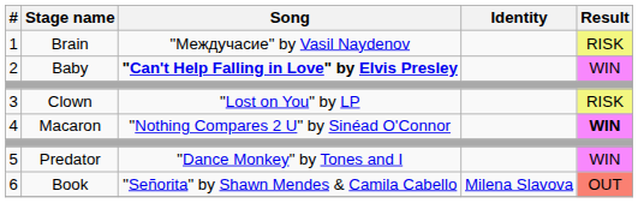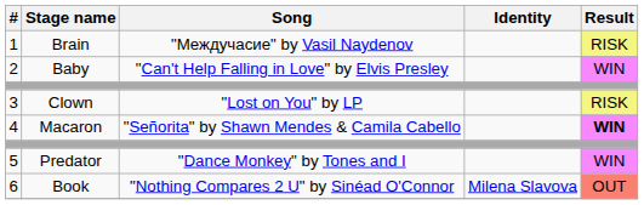2 | Song: bold -> normal
4 | Song: "Nothing Compares 2 U" by Sinéad O'Connor -> "Señorita" by Shawn Mendes & Camila Cabello
6 | Song: "Señorita" by Shawn Mendes & Camila Cabello -> "Nothing Compares 2 U" by Sinéad O'Connor
